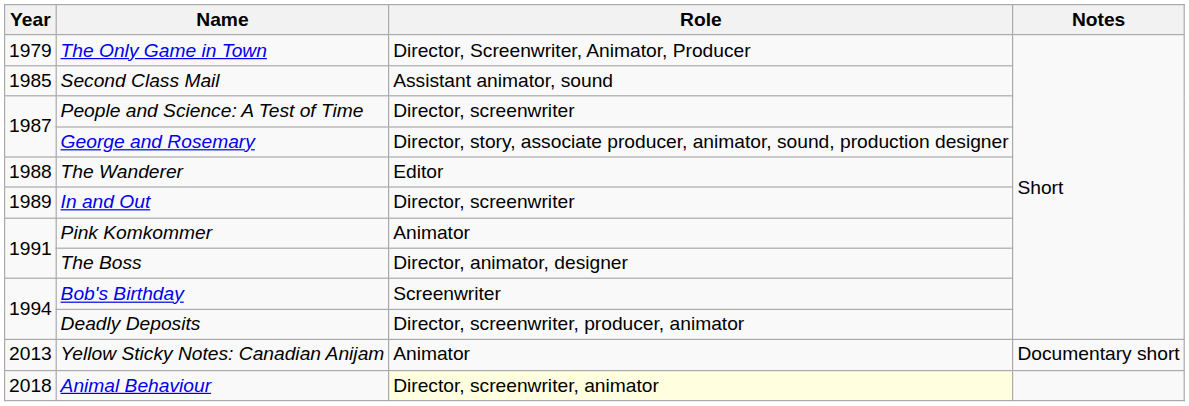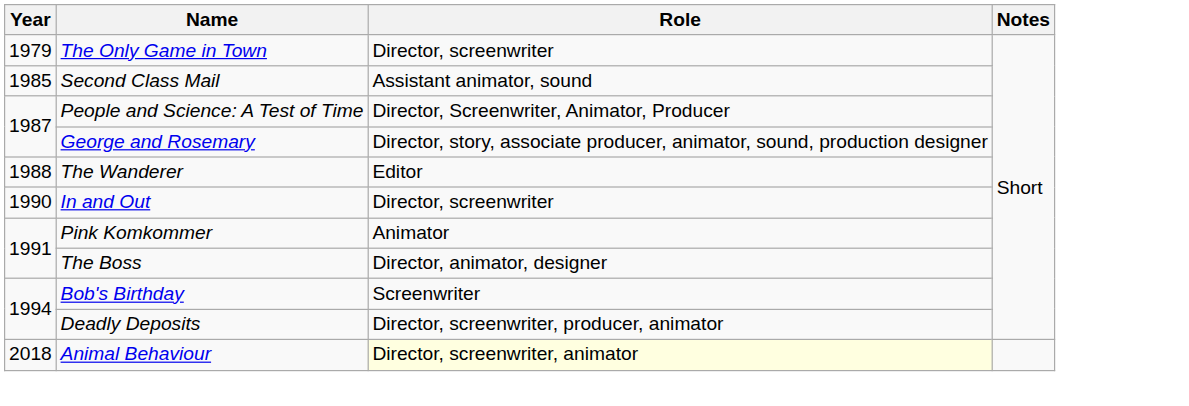The Only Game in Town | Role: Director, Screenwriter, Animator, Producer -> Director, screenwriter
People and Science: A Test of Time | Role: Director, screenwriter -> Director, Screenwriter, Animator, Producer
In and Out | Year: 1989 -> 1990
- row: 2013 | Yellow Sticky Notes: Canadian Anijam | Animator | Documentary short
